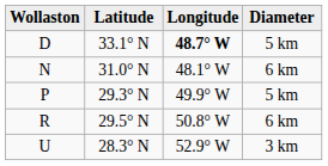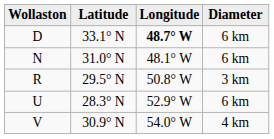D | Diameter: 5 km -> 6 km
- row: P | 29.3° N | 49.9° W | 5 km
R | Diameter: 6 km -> 3 km
U | Diameter: 3 km -> 6 km
+ row: V | 30.9° N | 54.0° W | 4 km
